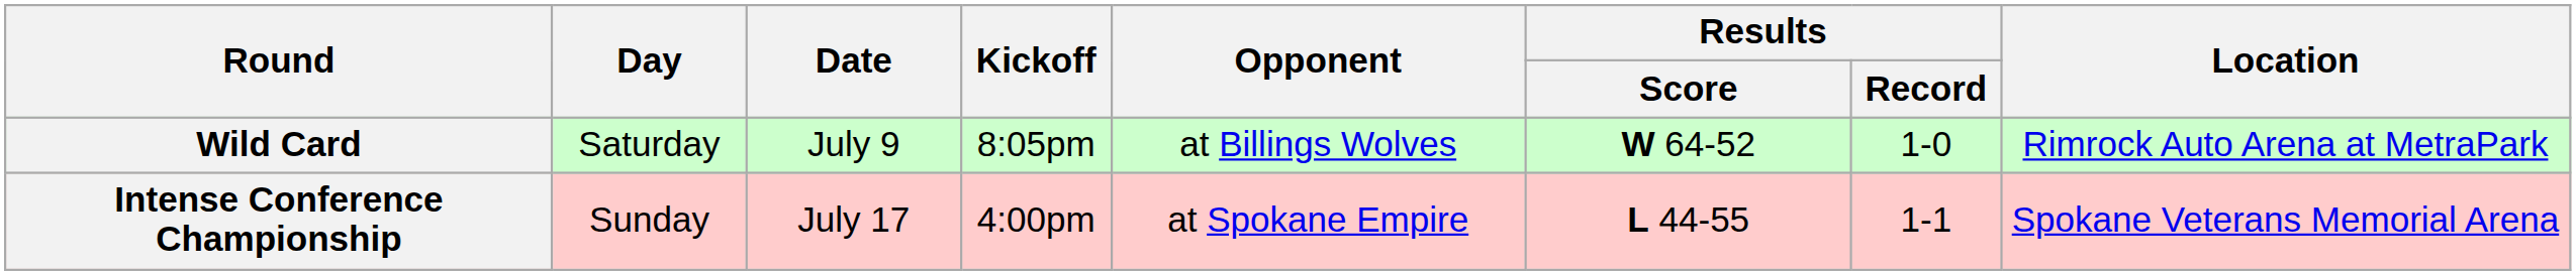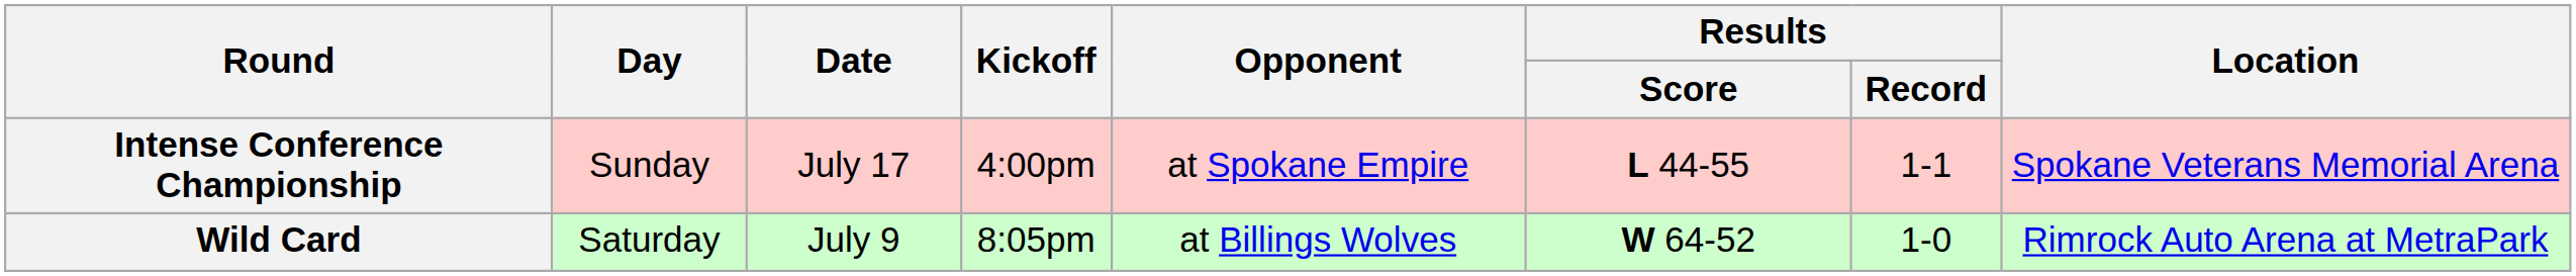rows swapped: Wild Card <-> Intense Conference Championship
